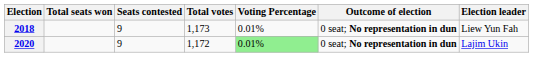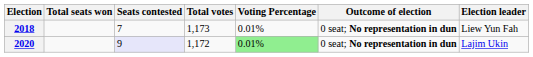2018 | Seats contested: 9 -> 7
2020 | Seats contested: no background -> lavender background
